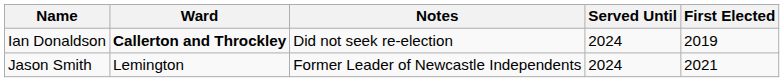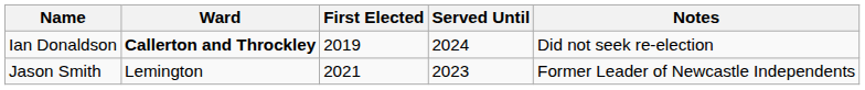columns swapped: First Elected <-> Notes
Jason Smith | Served Until: 2024 -> 2023
